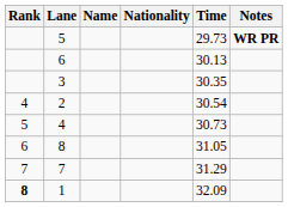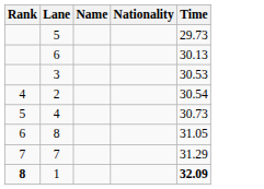- column: Notes | WR PR
3 | Time: 30.35 -> 30.53
1 | Time: normal -> bold
